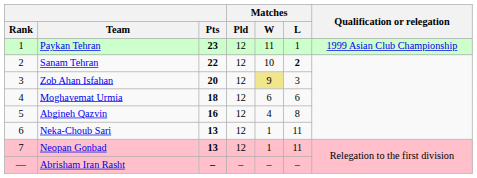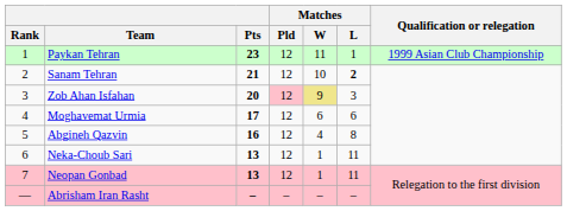Sanam Tehran | Pts: 22 -> 21
Zob Ahan Isfahan | Matches / Pld: no background -> pink background
Moghavemat Urmia | Pts: 18 -> 17
